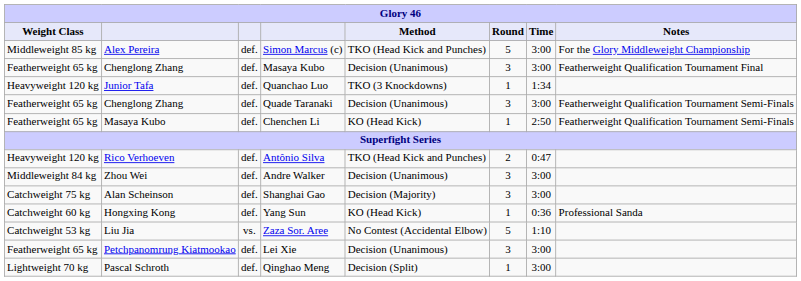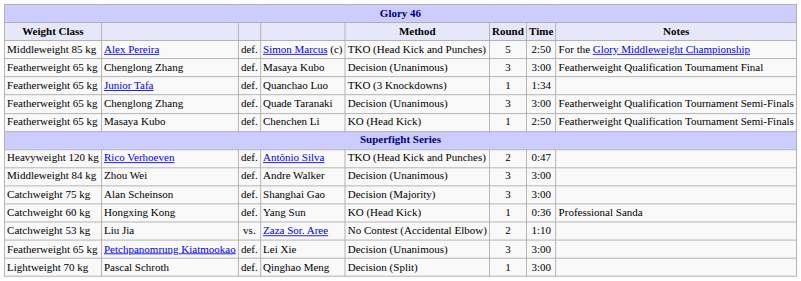Simon Marcus (c) | Time: 3:00 -> 2:50
Quanchao Luo | Weight Class: Heavyweight 120 kg -> Featherweight 65 kg
Zaza Sor. Aree | Round: 5 -> 2
